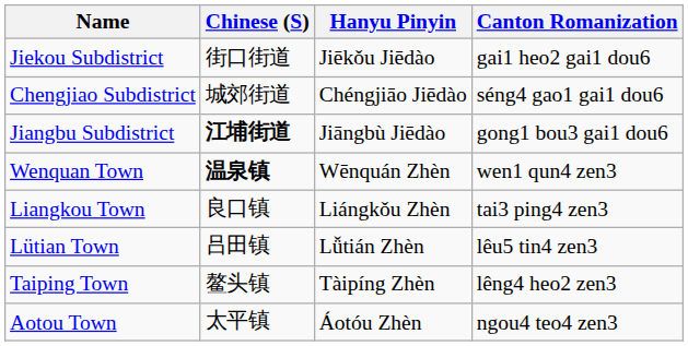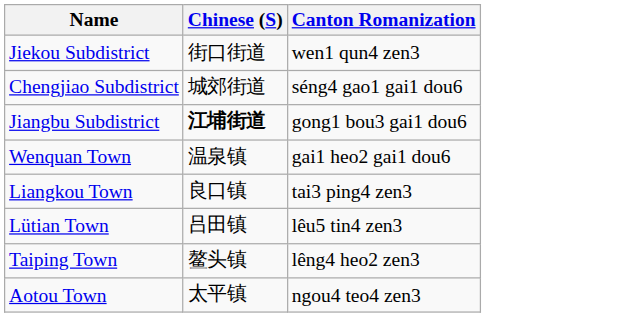- column: Hanyu Pinyin | Jiēkǒu Jiēdào | Chéngjiāo Jiēdào | Jiāngbù Jiēdào | Wēnquán Zhèn | Liángkǒu Zhèn | Lǚtián Zhèn | Tàipíng Zhèn | Áotóu Zhèn
Jiekou Subdistrict | Canton Romanization: gai1 heo2 gai1 dou6 -> wen1 qun4 zen3
Wenquan Town | Chinese (S): bold -> normal
Wenquan Town | Canton Romanization: wen1 qun4 zen3 -> gai1 heo2 gai1 dou6
